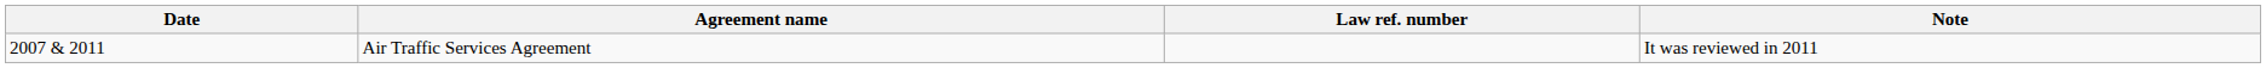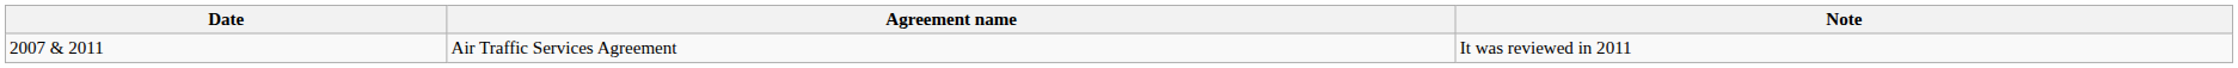- column: Law ref. number
